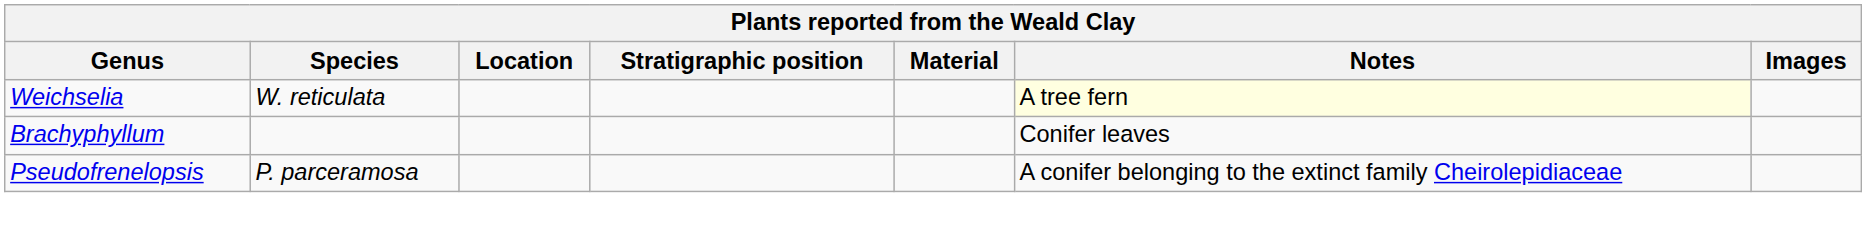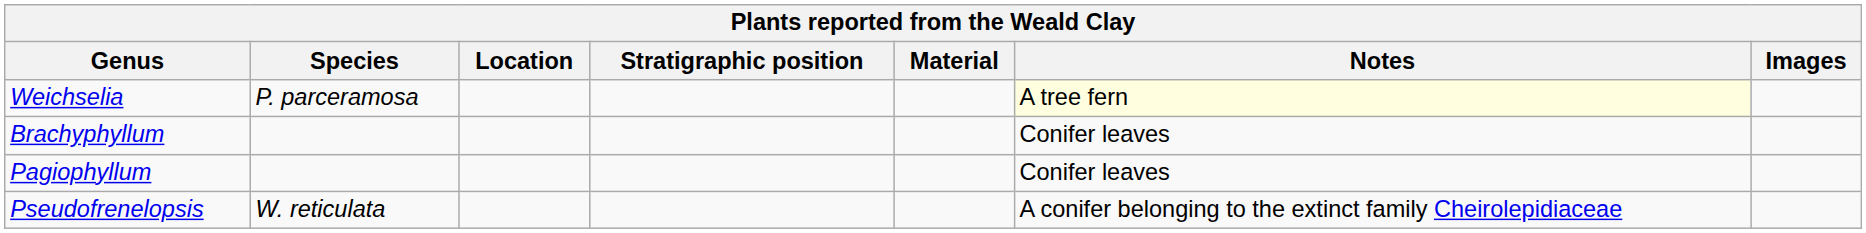Weichselia | Species: W. reticulata -> P. parceramosa
+ row: Pagiophyllum | Conifer leaves
Pseudofrenelopsis | Species: P. parceramosa -> W. reticulata
